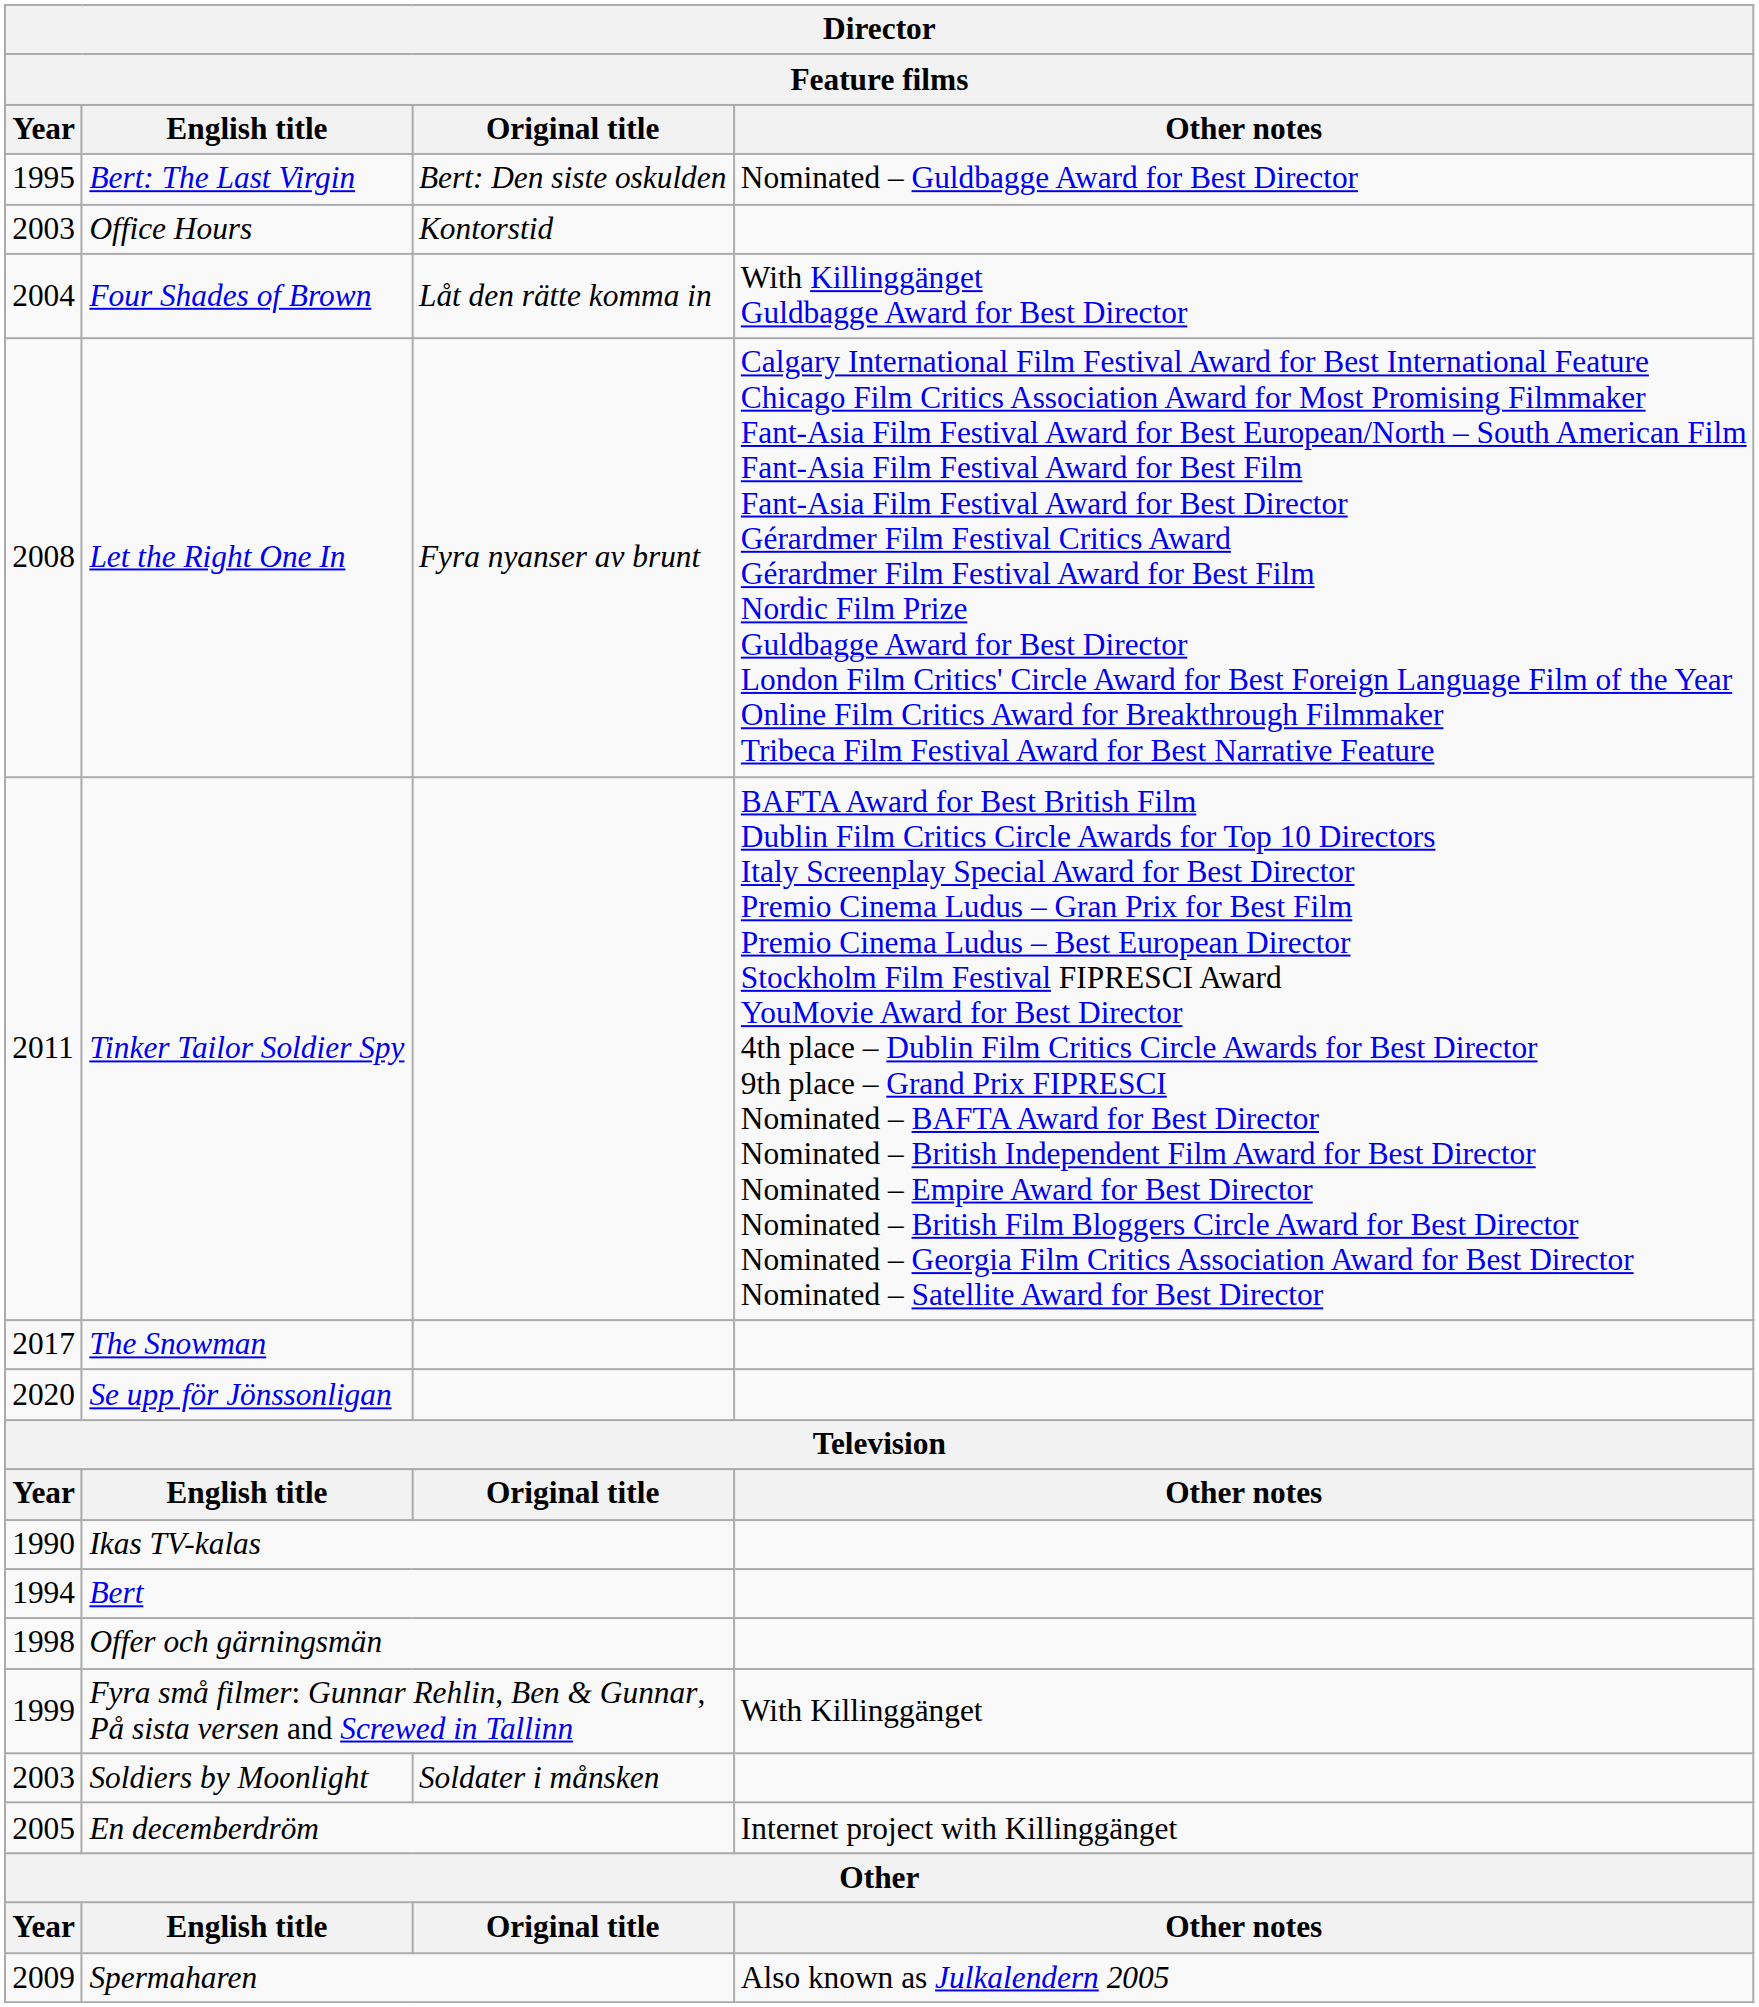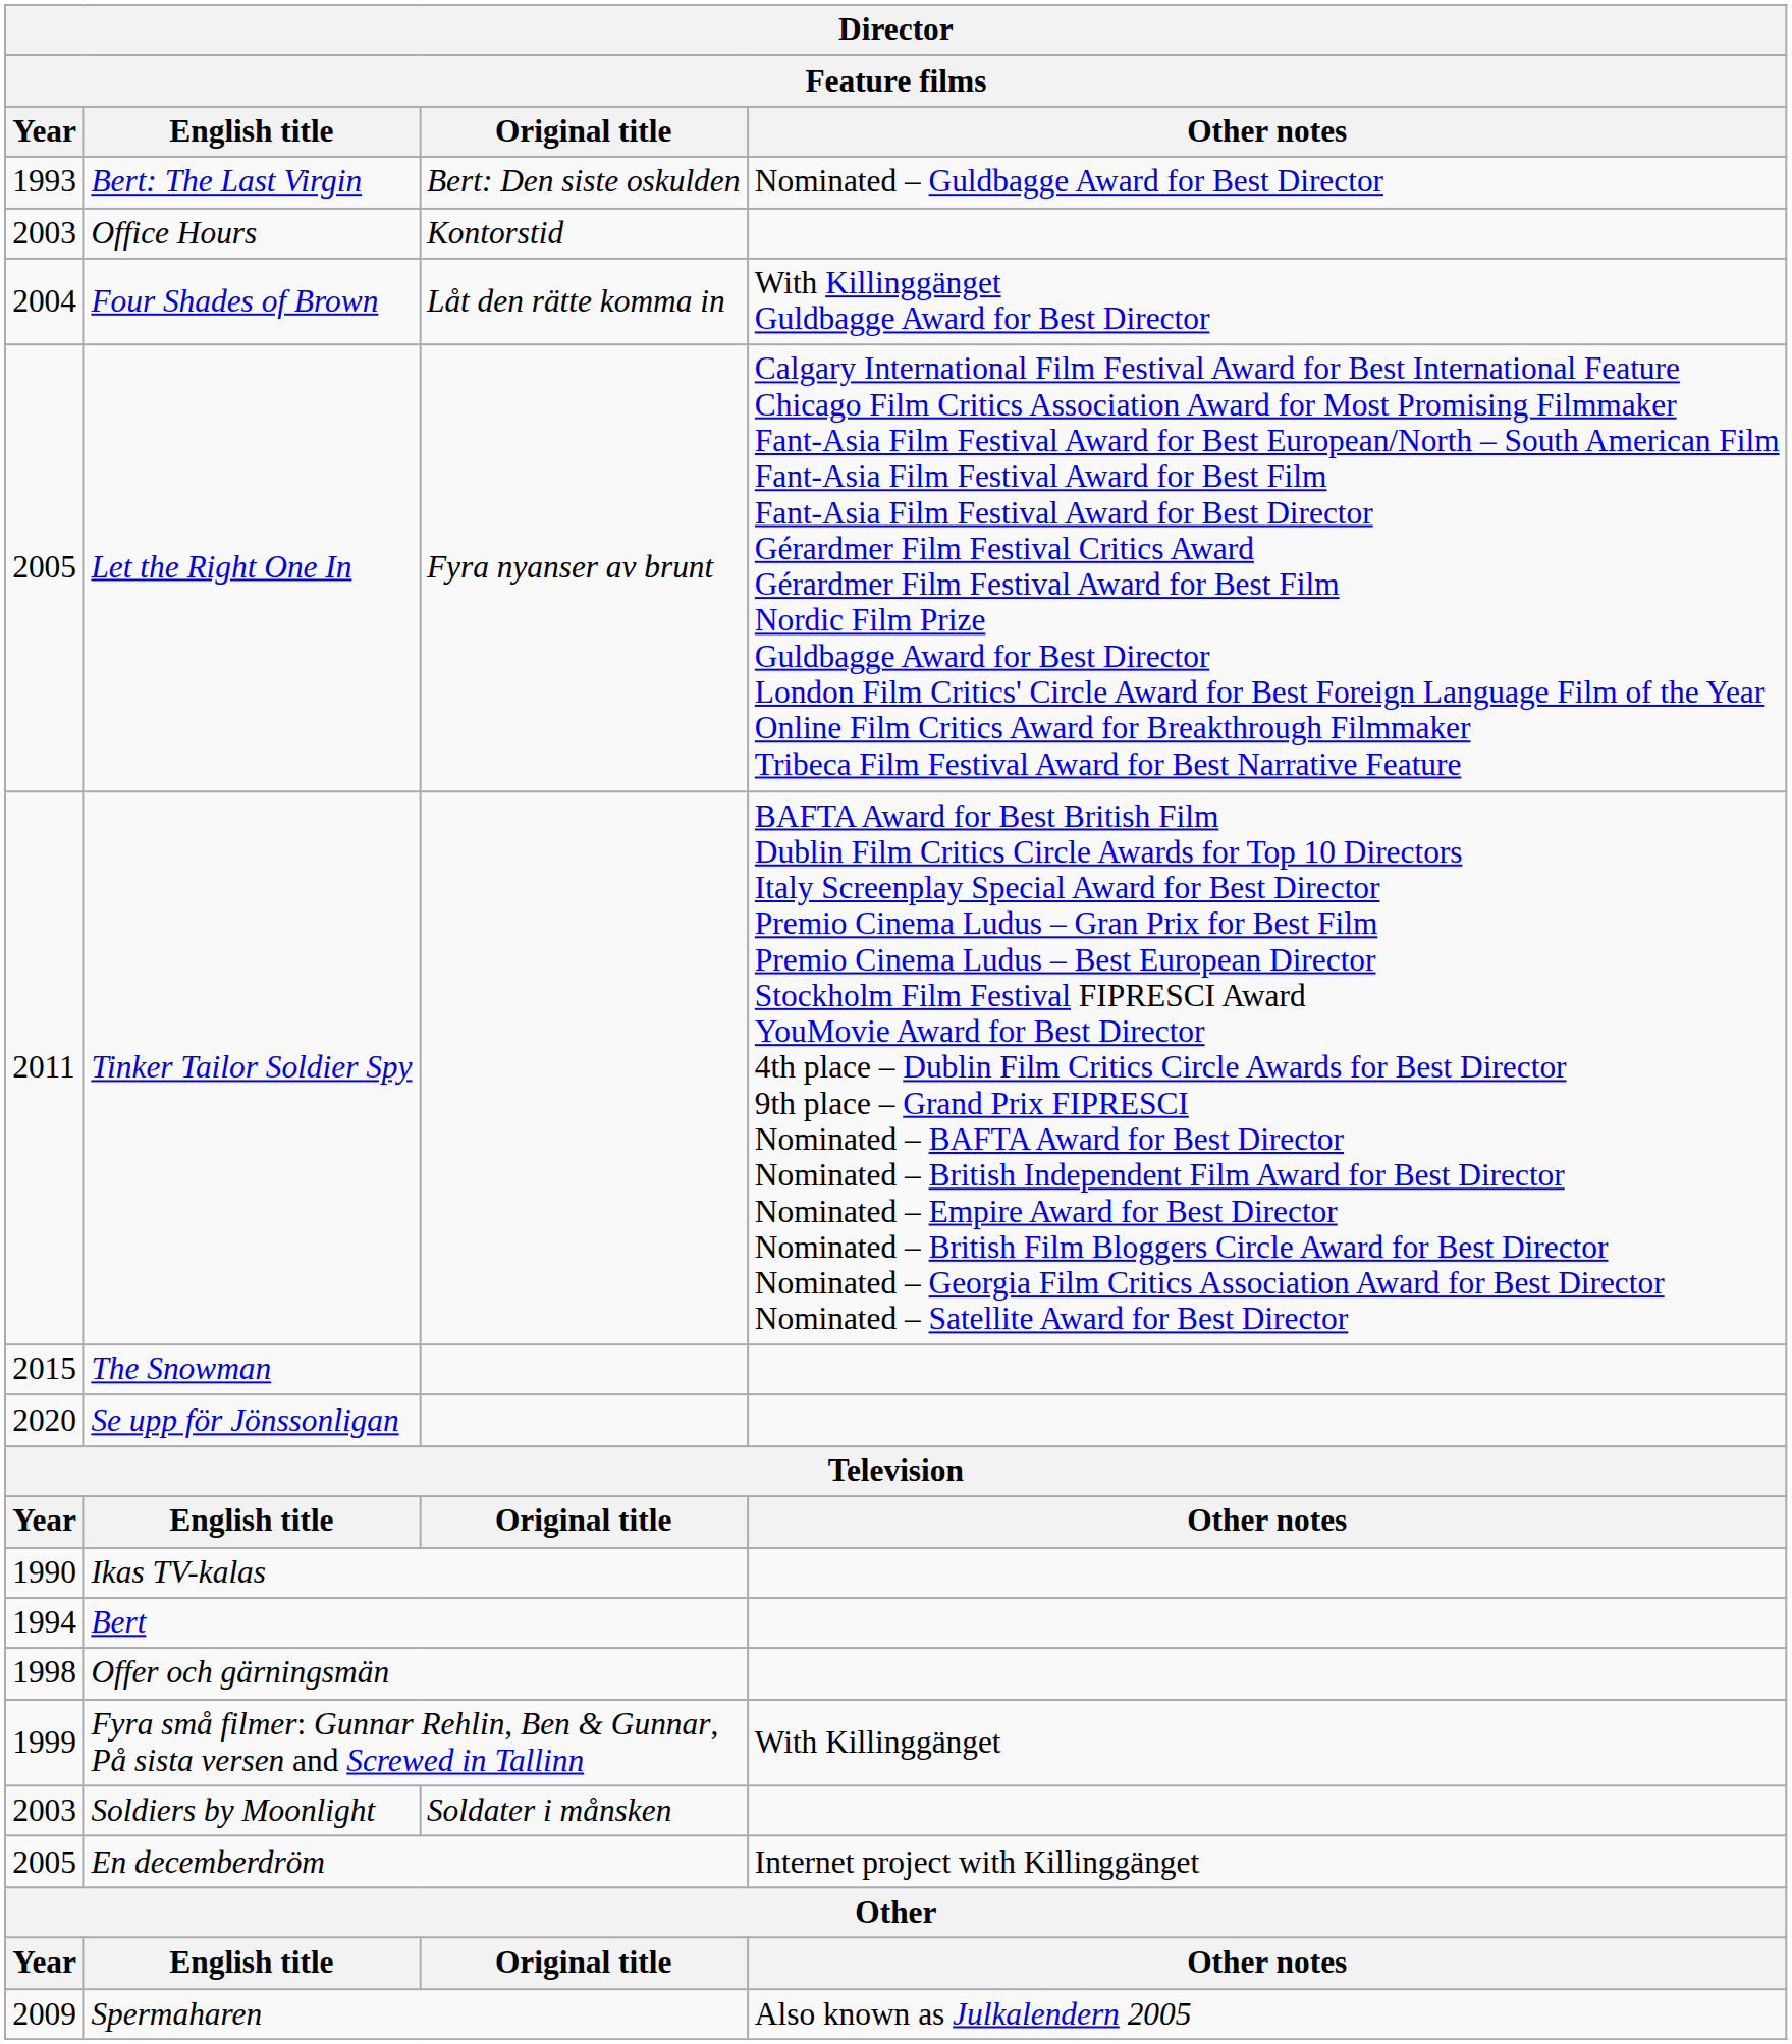Bert: The Last Virgin | Year: 1995 -> 1993
Let the Right One In | Year: 2008 -> 2005
The Snowman | Year: 2017 -> 2015
